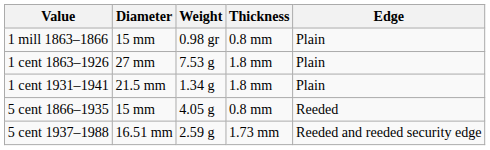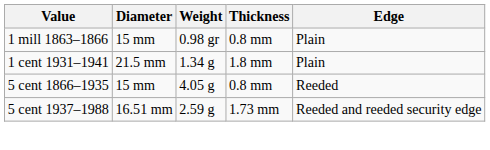- row: 1 cent 1863–1926 | 27 mm | 7.53 g | 1.8 mm | Plain
